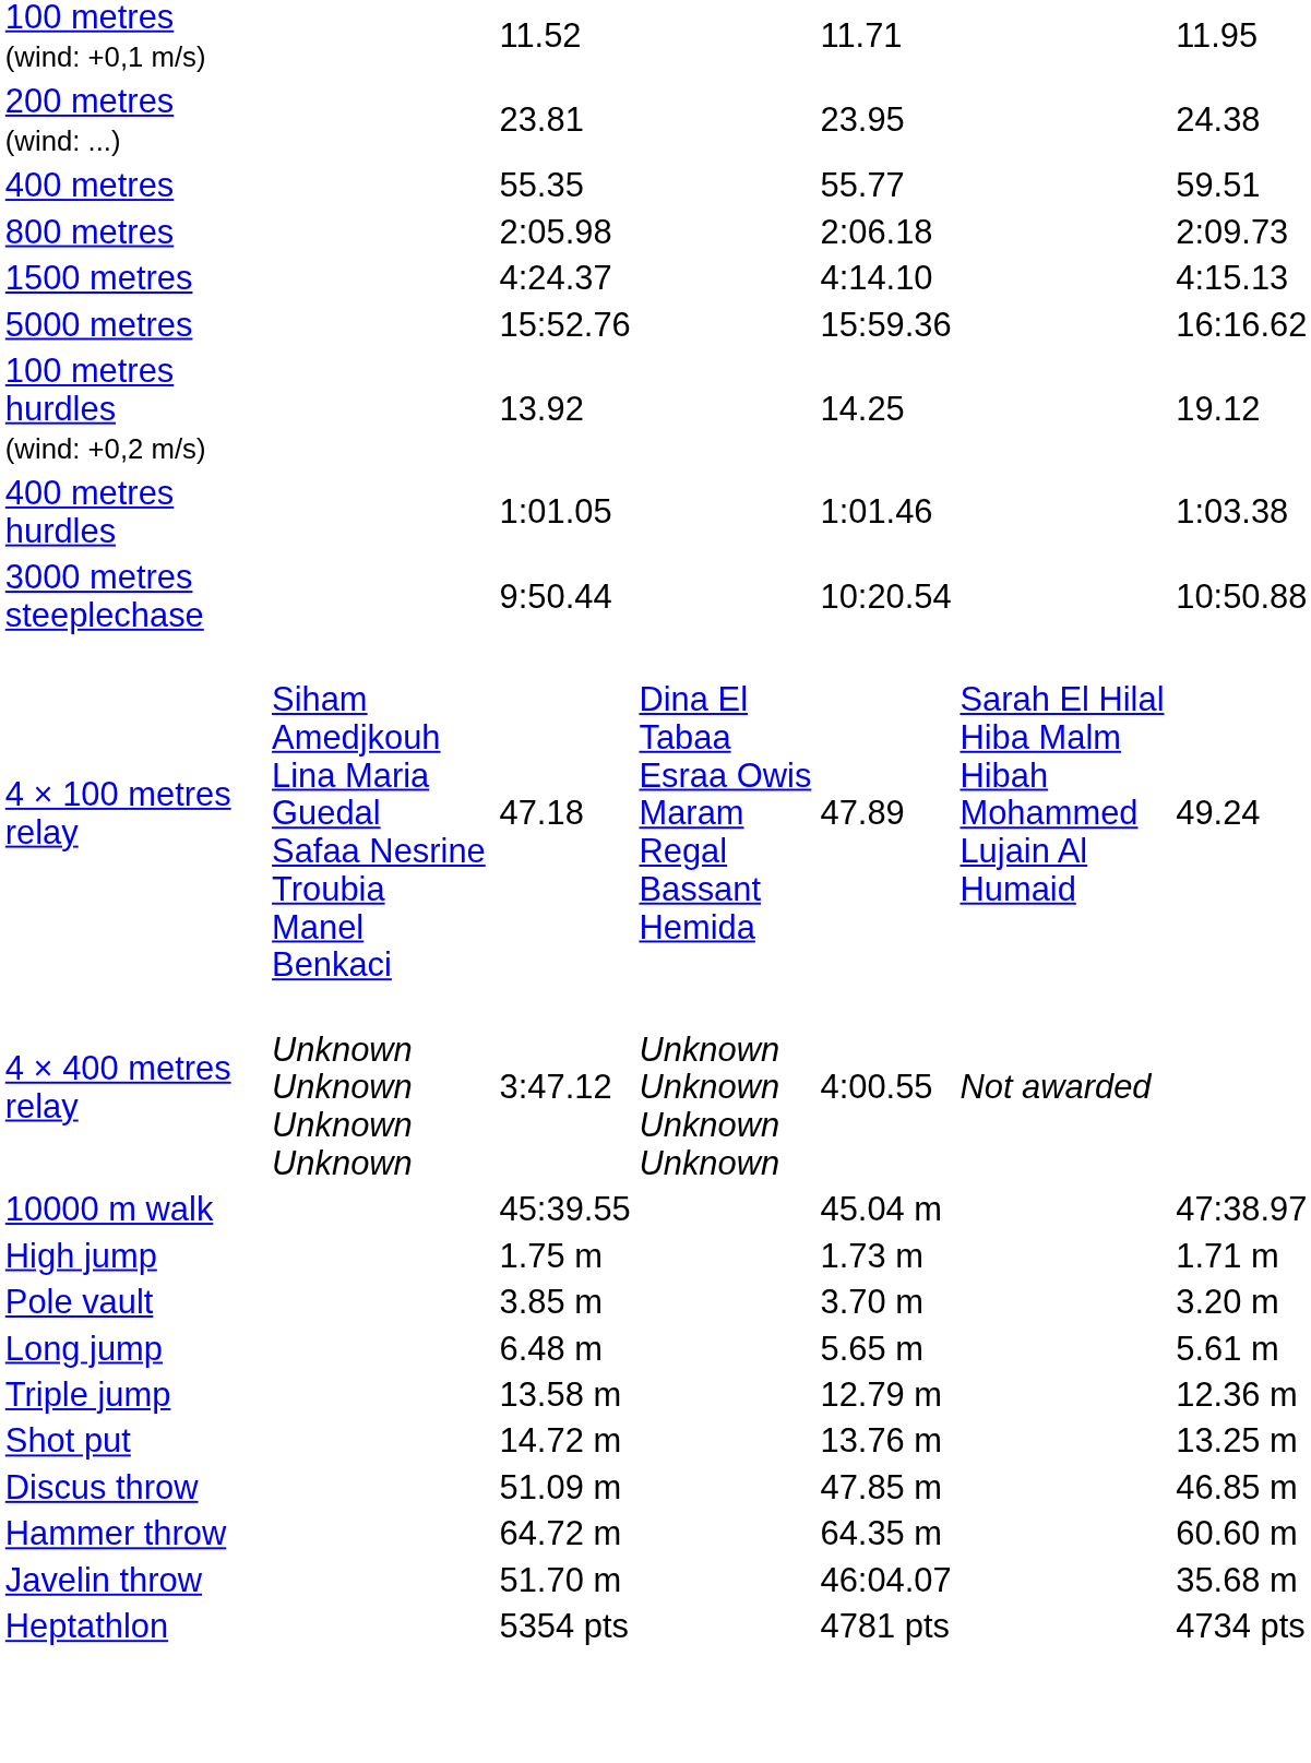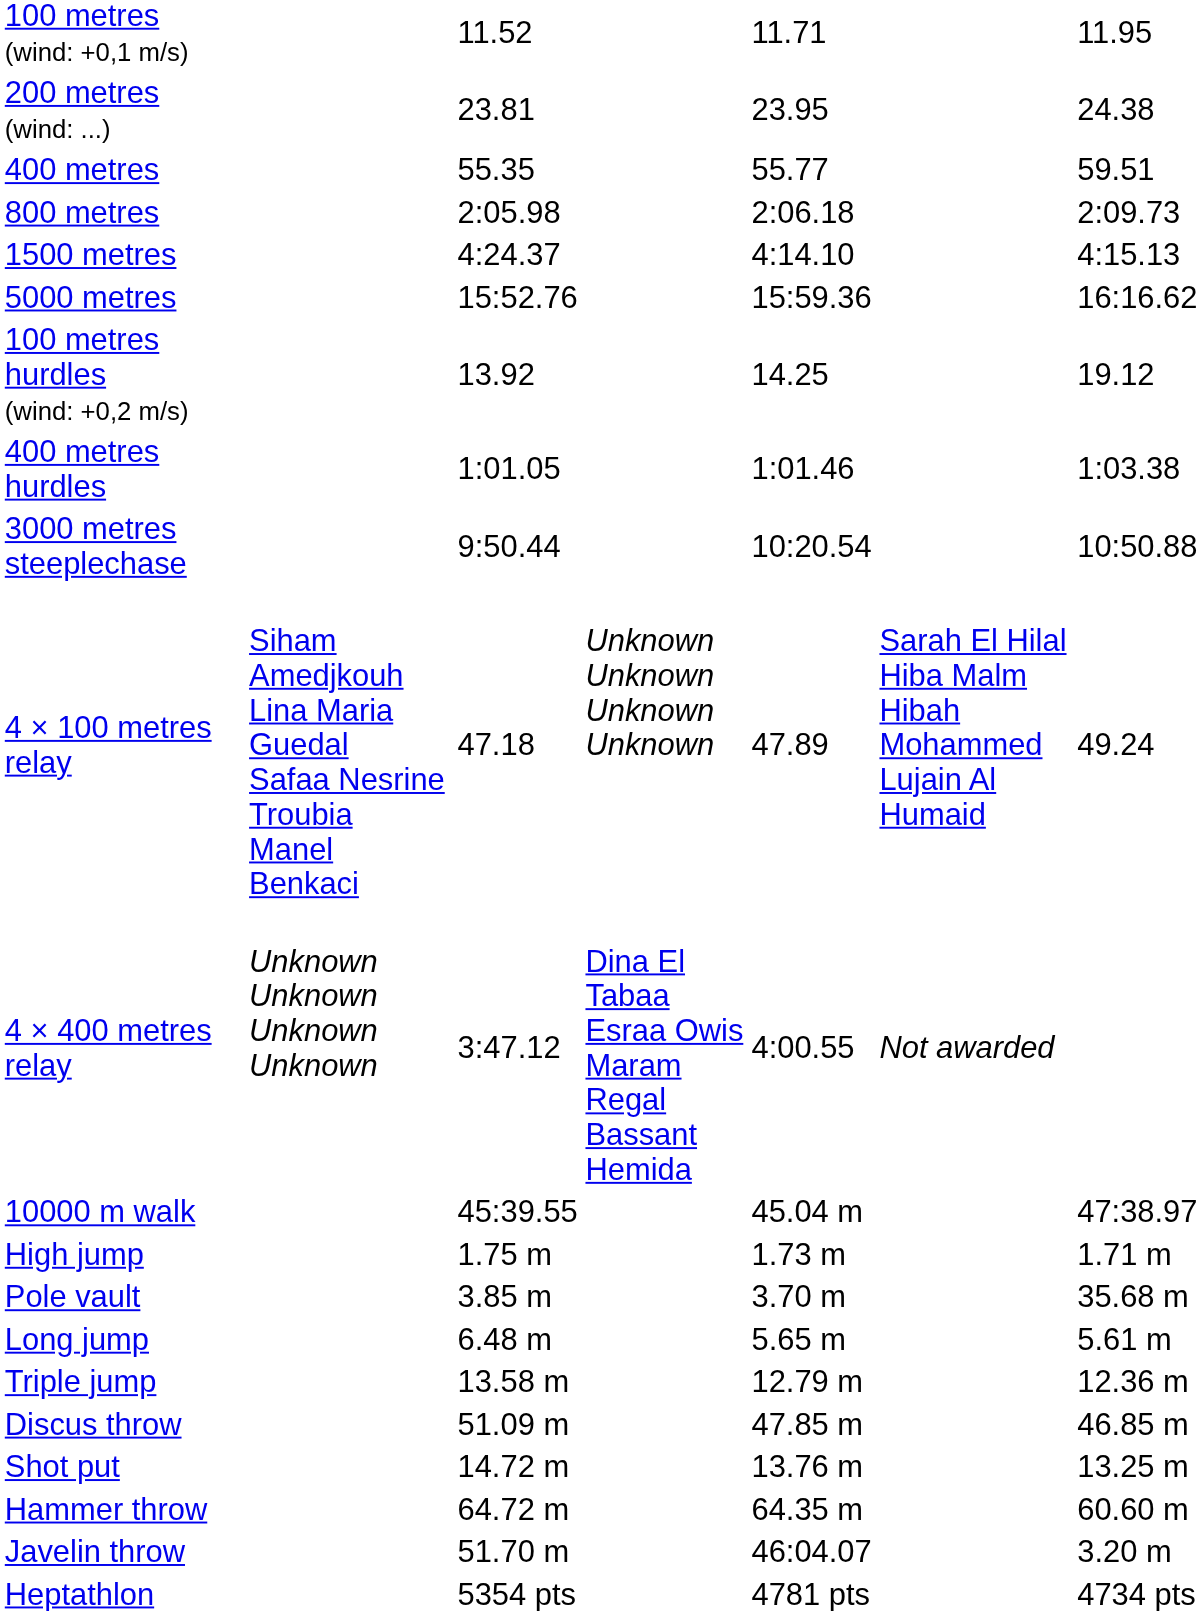4 × 100 metres relay | column 4: Dina El Tabaa Esraa Owis Maram Regal Bassant Hemida -> Unknown Unknown Unknown Unknown
4 × 400 metres relay | column 4: Unknown Unknown Unknown Unknown -> Dina El Tabaa Esraa Owis Maram Regal Bassant Hemida
Pole vault | column 7: 3.20 m -> 35.68 m
rows swapped: Shot put <-> Discus throw
Javelin throw | column 7: 35.68 m -> 3.20 m
